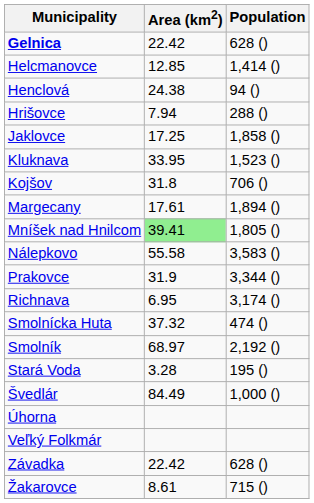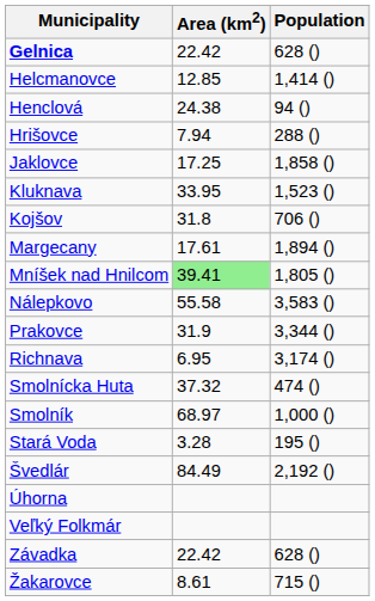Smolník | Population: 2,192 () -> 1,000 ()
Švedlár | Population: 1,000 () -> 2,192 ()
